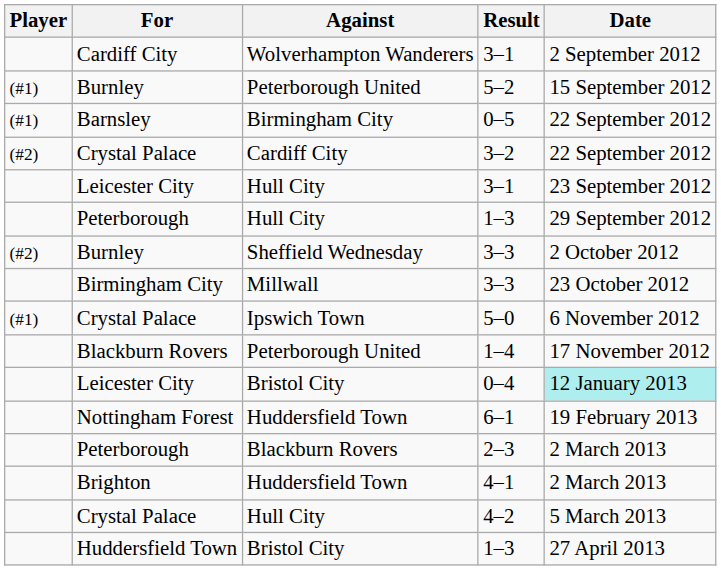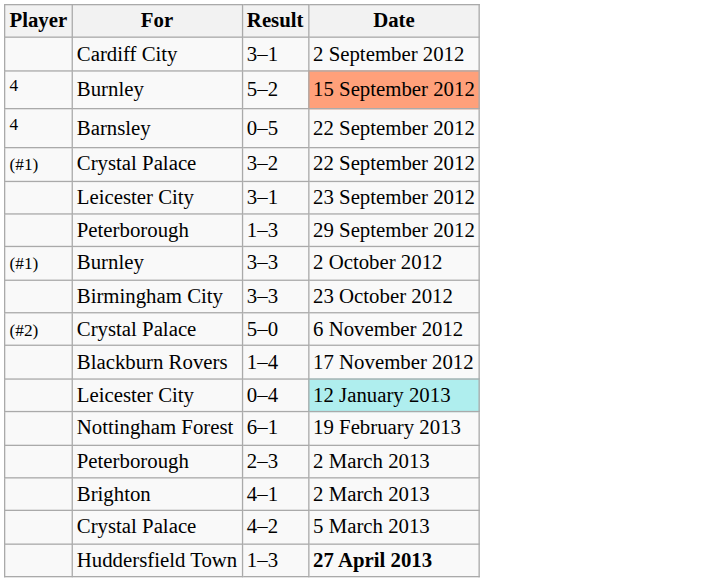- column: Against | Wolverhampton Wanderers | Peterborough United | Birmingham City | Cardiff City | Hull City | Hull City | Sheffield Wednesday | Millwall | Ipswich Town | Peterborough United | Bristol City | Huddersfield Town | Blackburn Rovers | Huddersfield Town | Hull City | Bristol City
5–2 | Player: (#1) -> 4
5–2 | Date: no background -> lightsalmon background
0–5 | Player: (#1) -> 4
3–2 | Player: (#2) -> (#1)
Burnley / 3–3 | Player: (#2) -> (#1)
5–0 | Player: (#1) -> (#2)
Huddersfield Town / 1–3 | Date: normal -> bold
